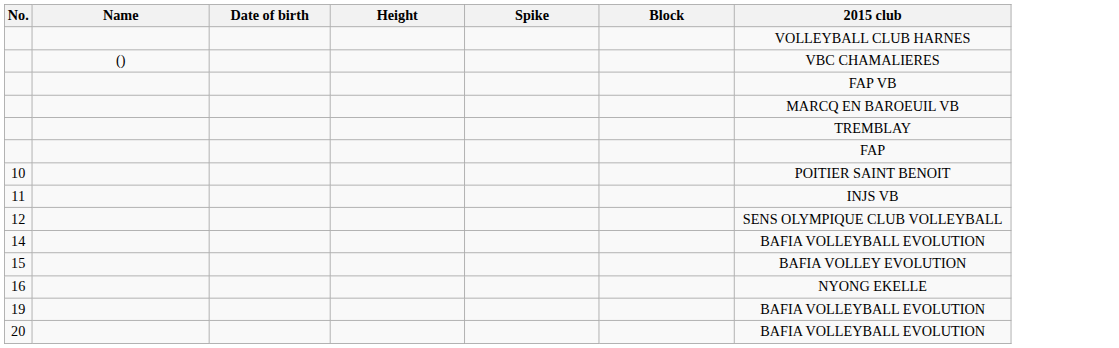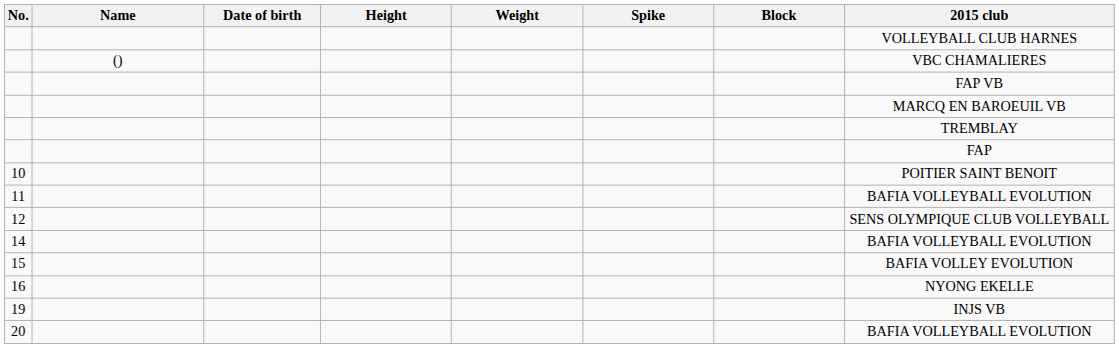+ column: Weight
11 | 2015 club: INJS VB -> BAFIA VOLLEYBALL EVOLUTION
19 | 2015 club: BAFIA VOLLEYBALL EVOLUTION -> INJS VB
